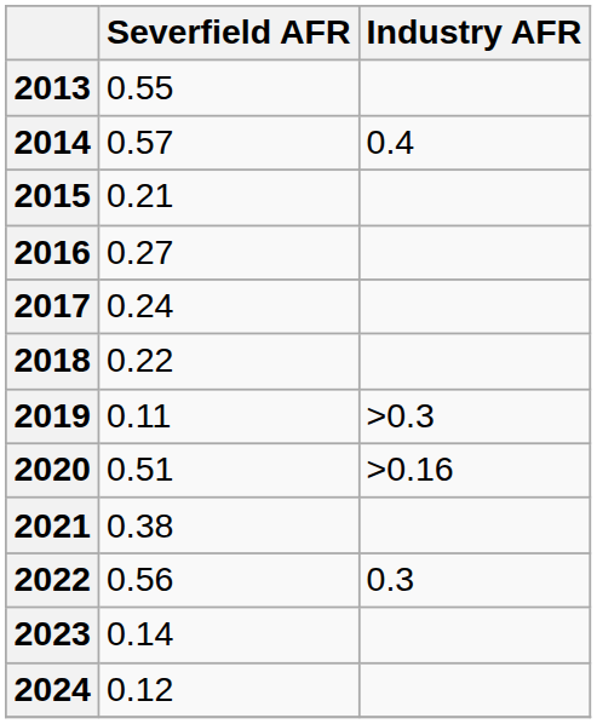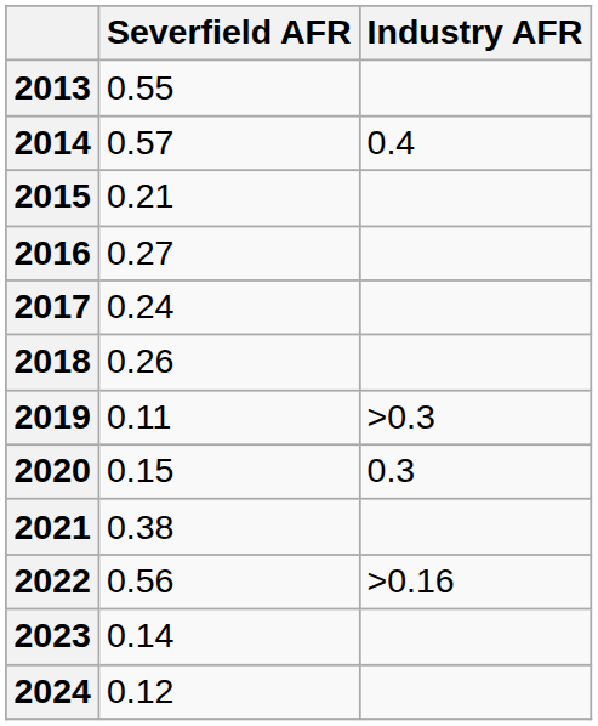2018 | Severfield AFR: 0.22 -> 0.26
2020 | Severfield AFR: 0.51 -> 0.15
2020 | Industry AFR: >0.16 -> 0.3
2022 | Industry AFR: 0.3 -> >0.16
